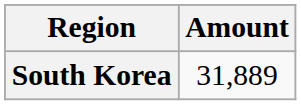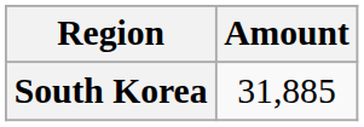South Korea | Amount: 31,889 -> 31,885
